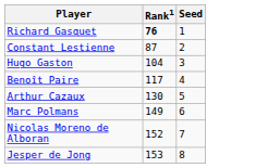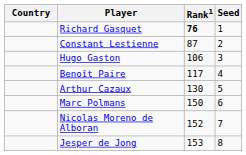+ column: Country
Hugo Gaston | Rank1: 104 -> 106
Marc Polmans | Rank1: 149 -> 150
